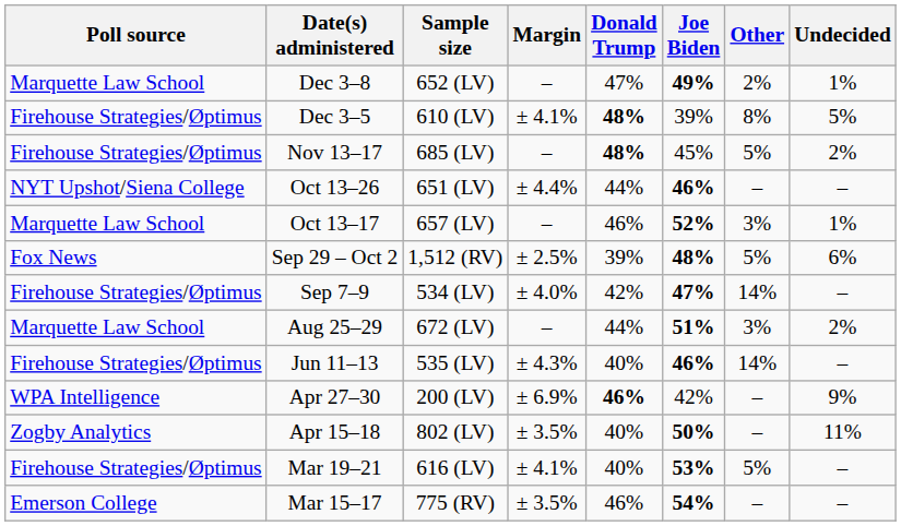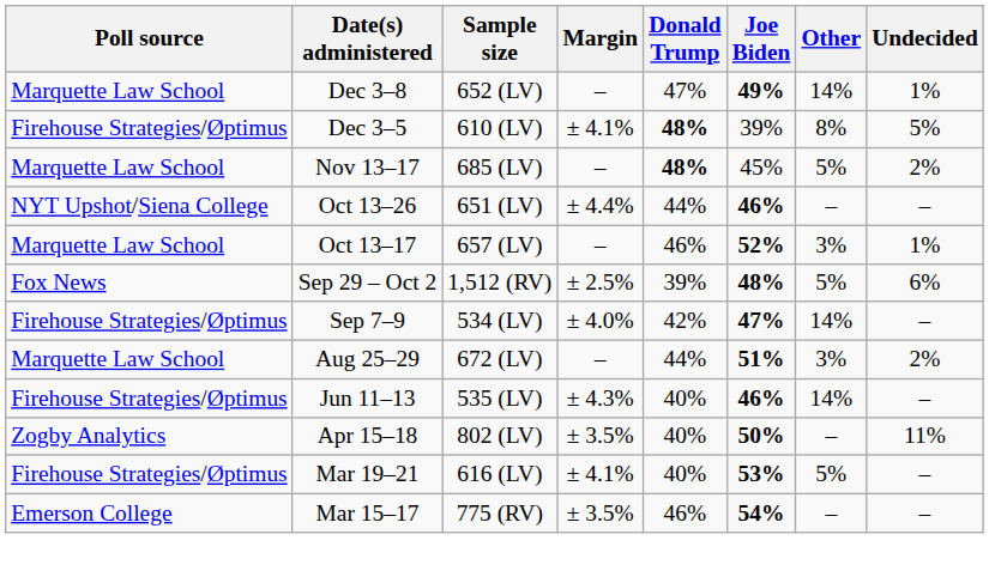Dec 3–8 | Other: 2% -> 14%
Nov 13–17 | Poll source: Firehouse Strategies/Øptimus -> Marquette Law School
- row: WPA Intelligence | Apr 27–30 | 200 (LV) | ± 6.9% | 46% | 42% | – | 9%
